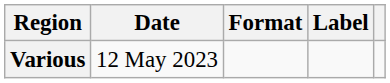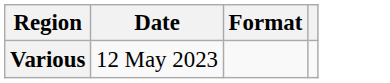- column: Label
